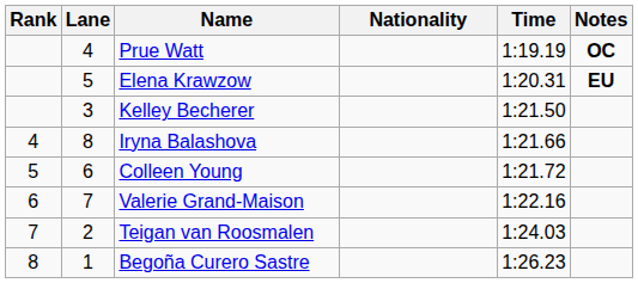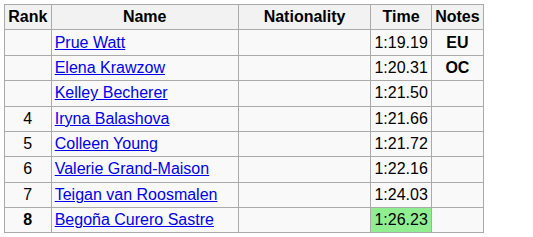- column: Lane | 4 | 5 | 3 | 8 | 6 | 7 | 2 | 1
Prue Watt | Notes: OC -> EU
Elena Krawzow | Notes: EU -> OC
Begoña Curero Sastre | Rank: normal -> bold
Begoña Curero Sastre | Time: no background -> lightgreen background
